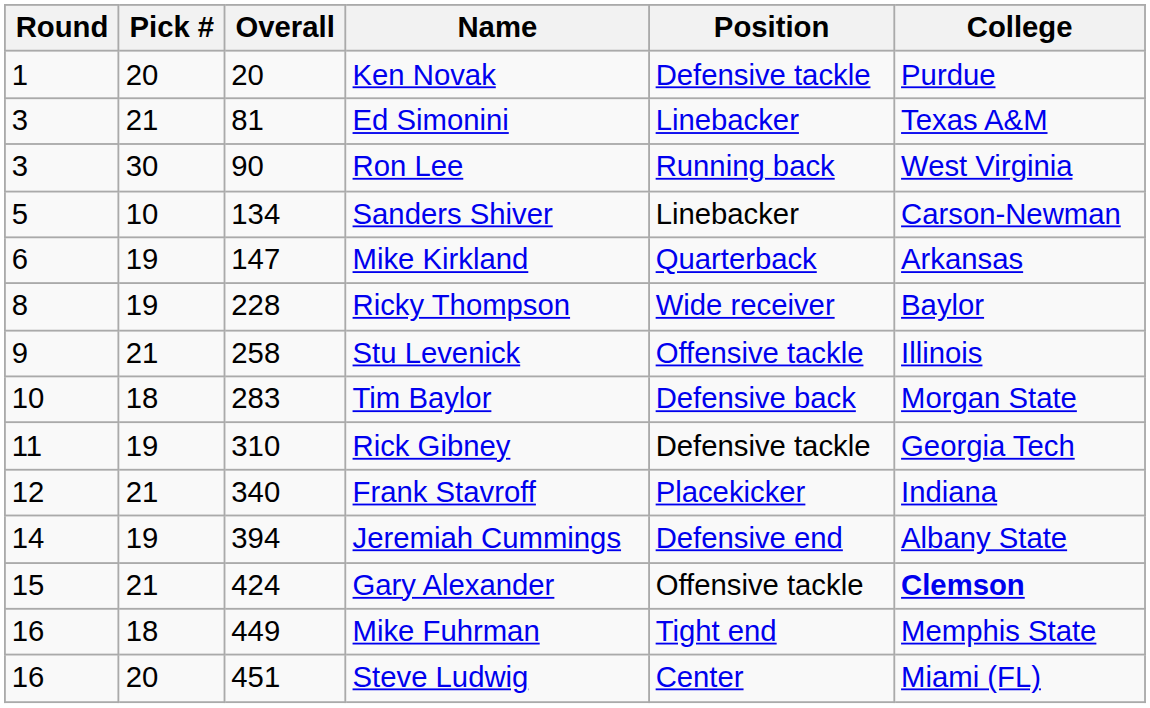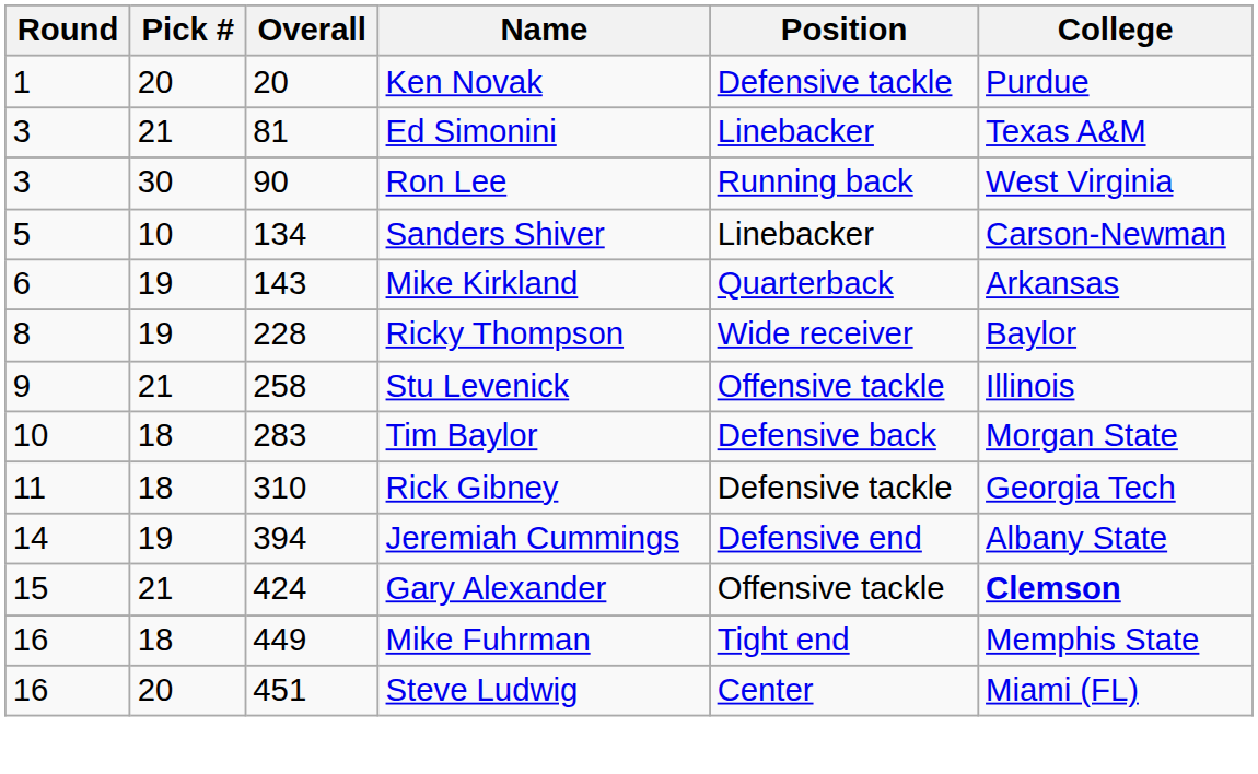Mike Kirkland | Overall: 147 -> 143
Rick Gibney | Pick #: 19 -> 18
- row: 12 | 21 | 340 | Frank Stavroff | Placekicker | Indiana
